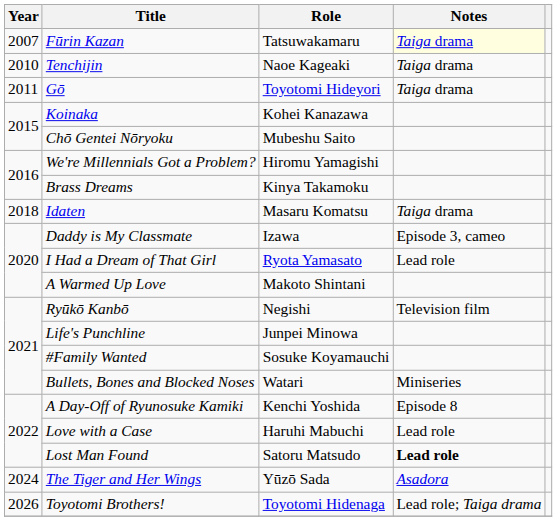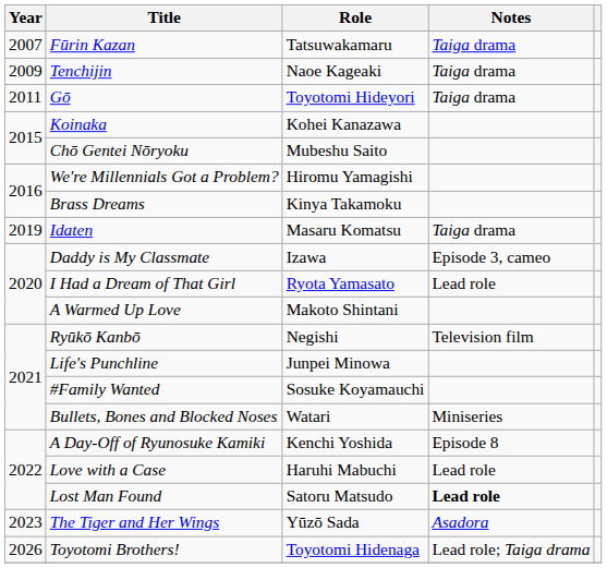Fūrin Kazan | Notes: lightyellow background -> no background
Tenchijin | Year: 2010 -> 2009
Idaten | Year: 2018 -> 2019
The Tiger and Her Wings | Year: 2024 -> 2023
